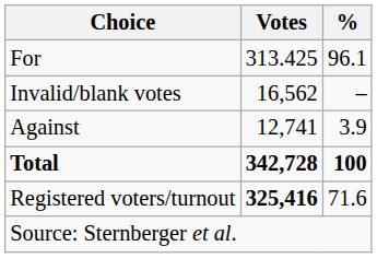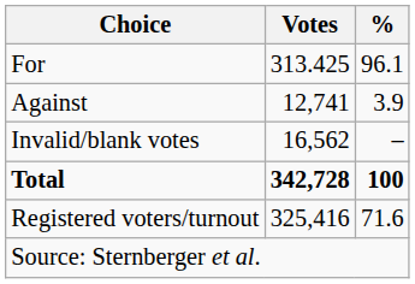rows swapped: Against <-> Invalid/blank votes
Registered voters/turnout | Votes: bold -> normal
